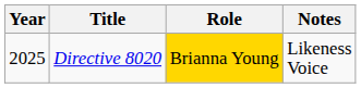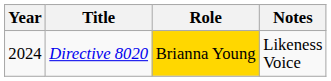Directive 8020 | Year: 2025 -> 2024
